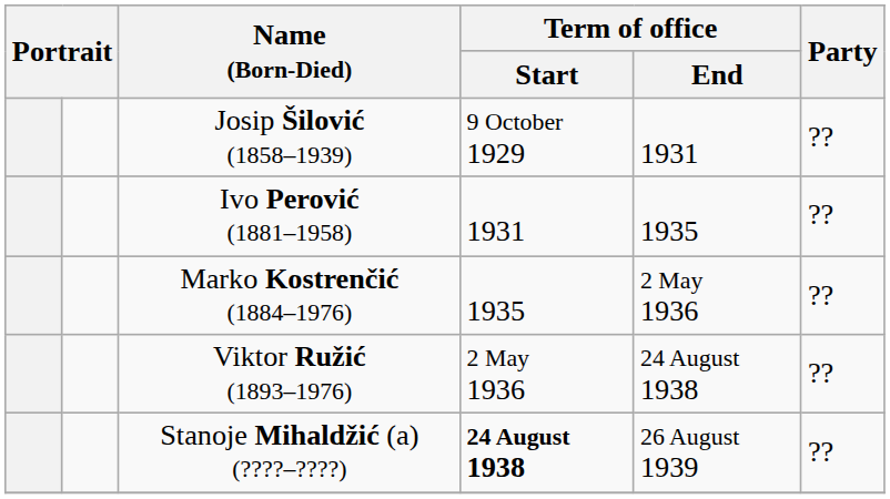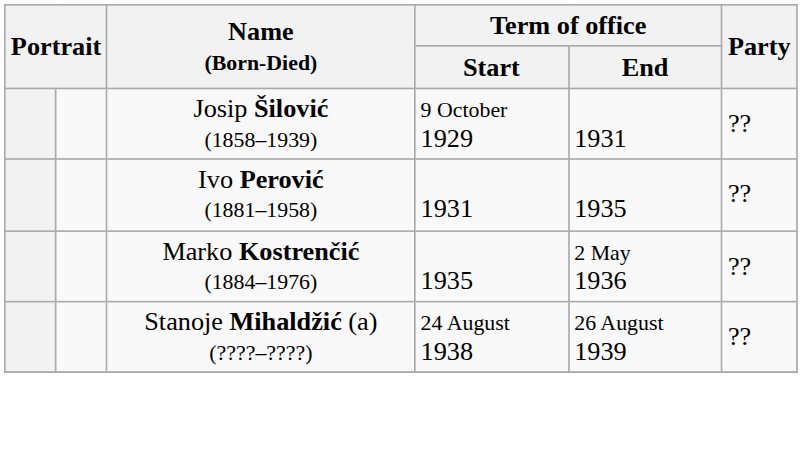- row: Viktor Ružić (1893–1976) | 2 May 1936 | 24 August 1938 | ??
Stanoje Mihaldžić (a) (????–????) | Term of office / Start: bold -> normal
